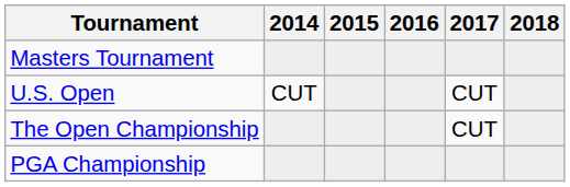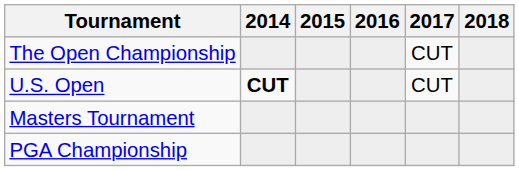rows swapped: Masters Tournament <-> The Open Championship
U.S. Open | 2014: normal -> bold
